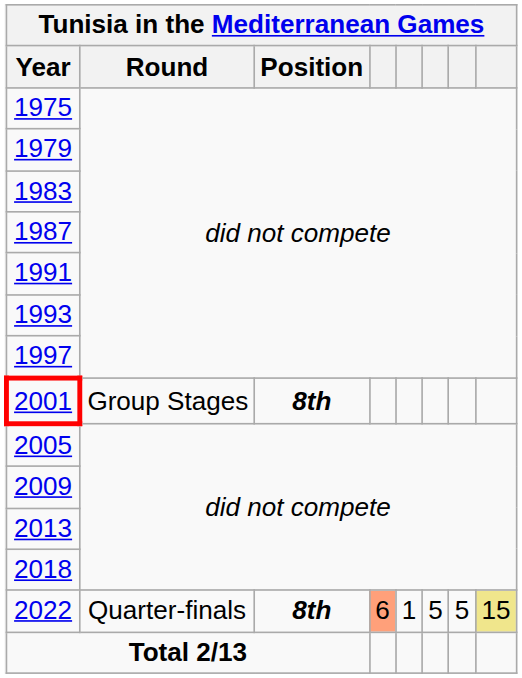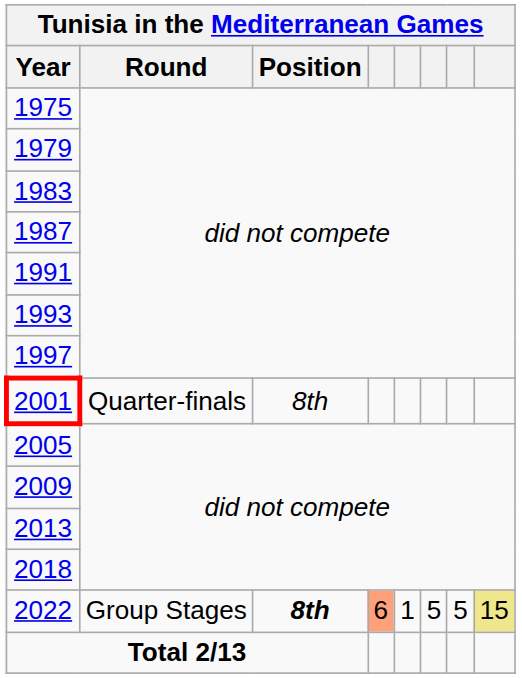2001 | Round: Group Stages -> Quarter-finals
2001 | Position: bold -> normal
2022 | Round: Quarter-finals -> Group Stages
